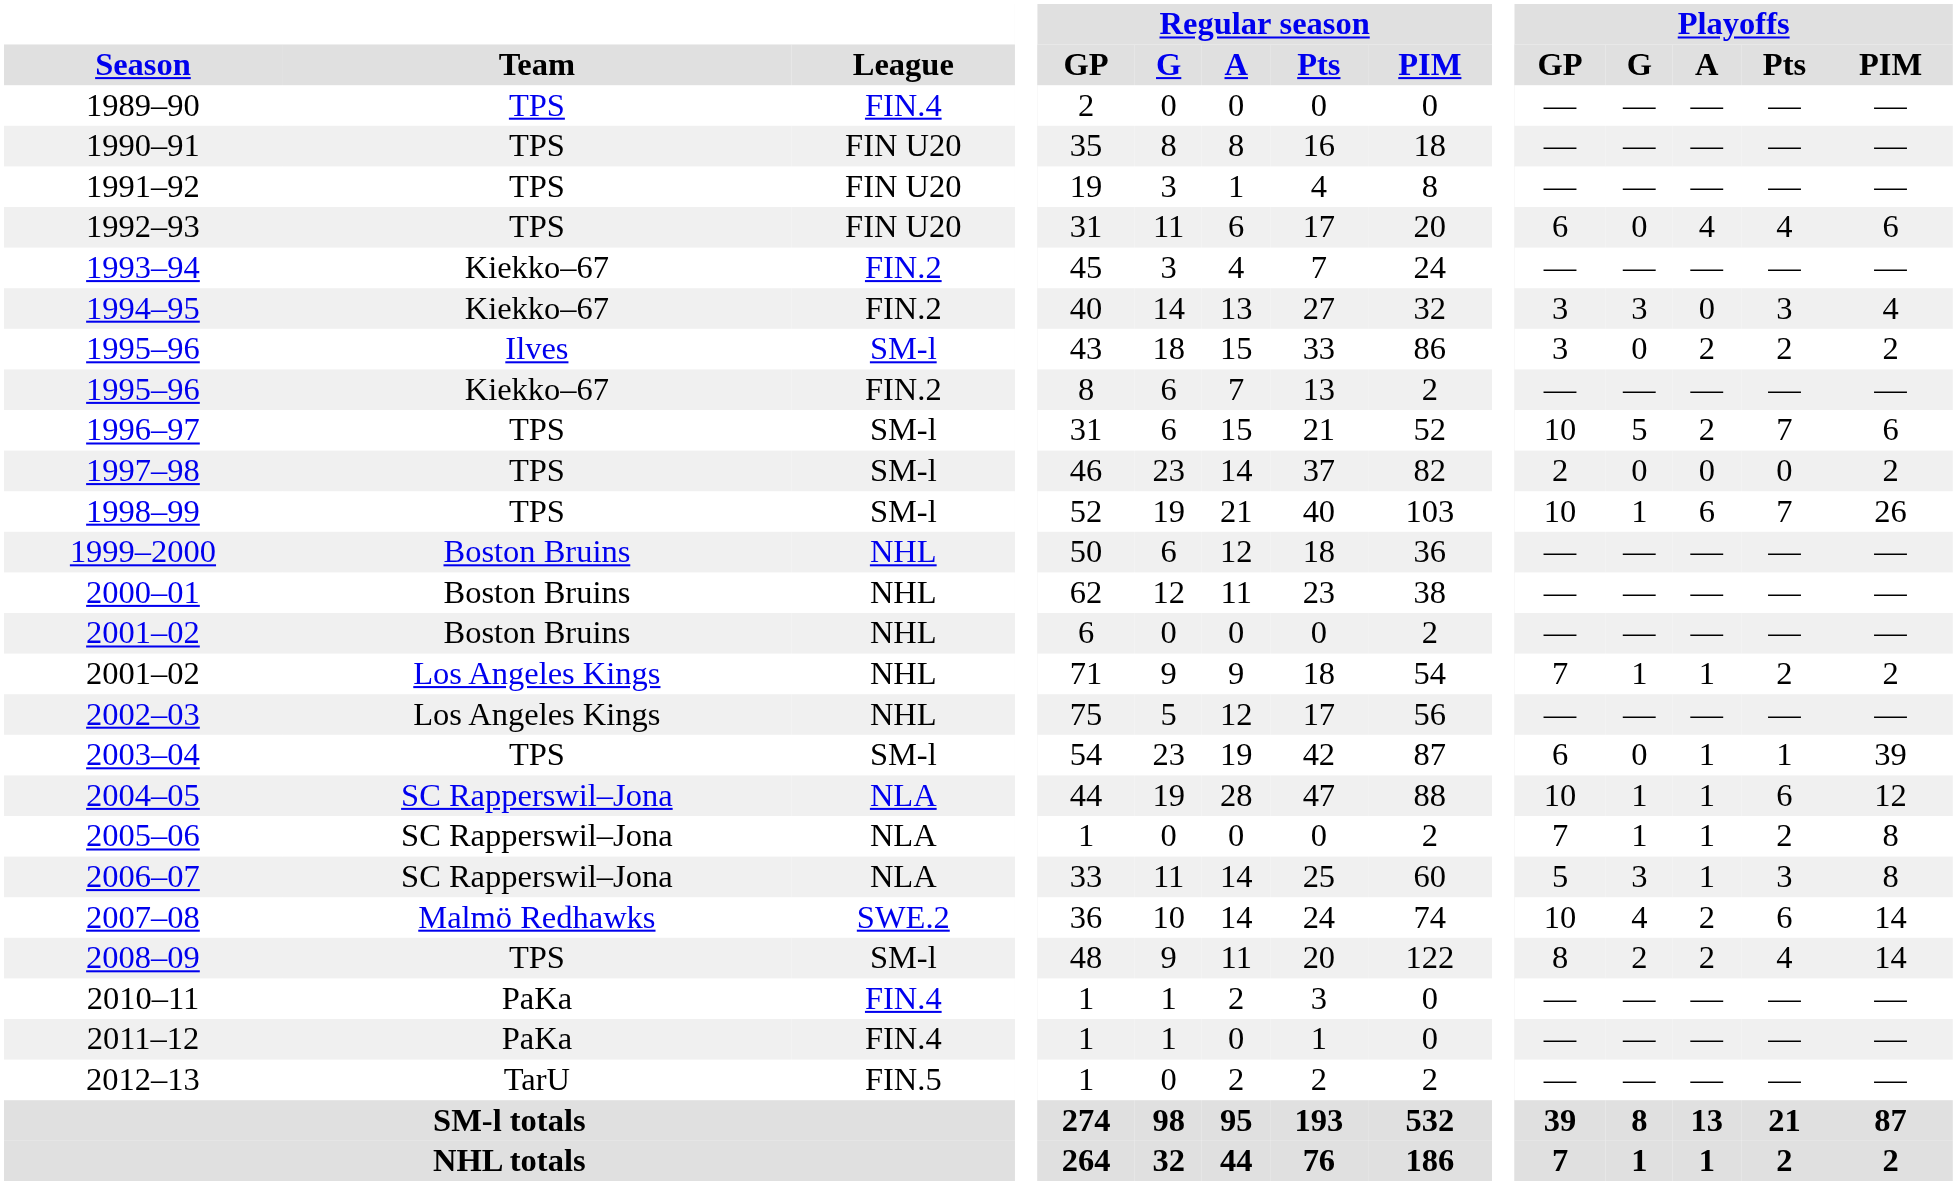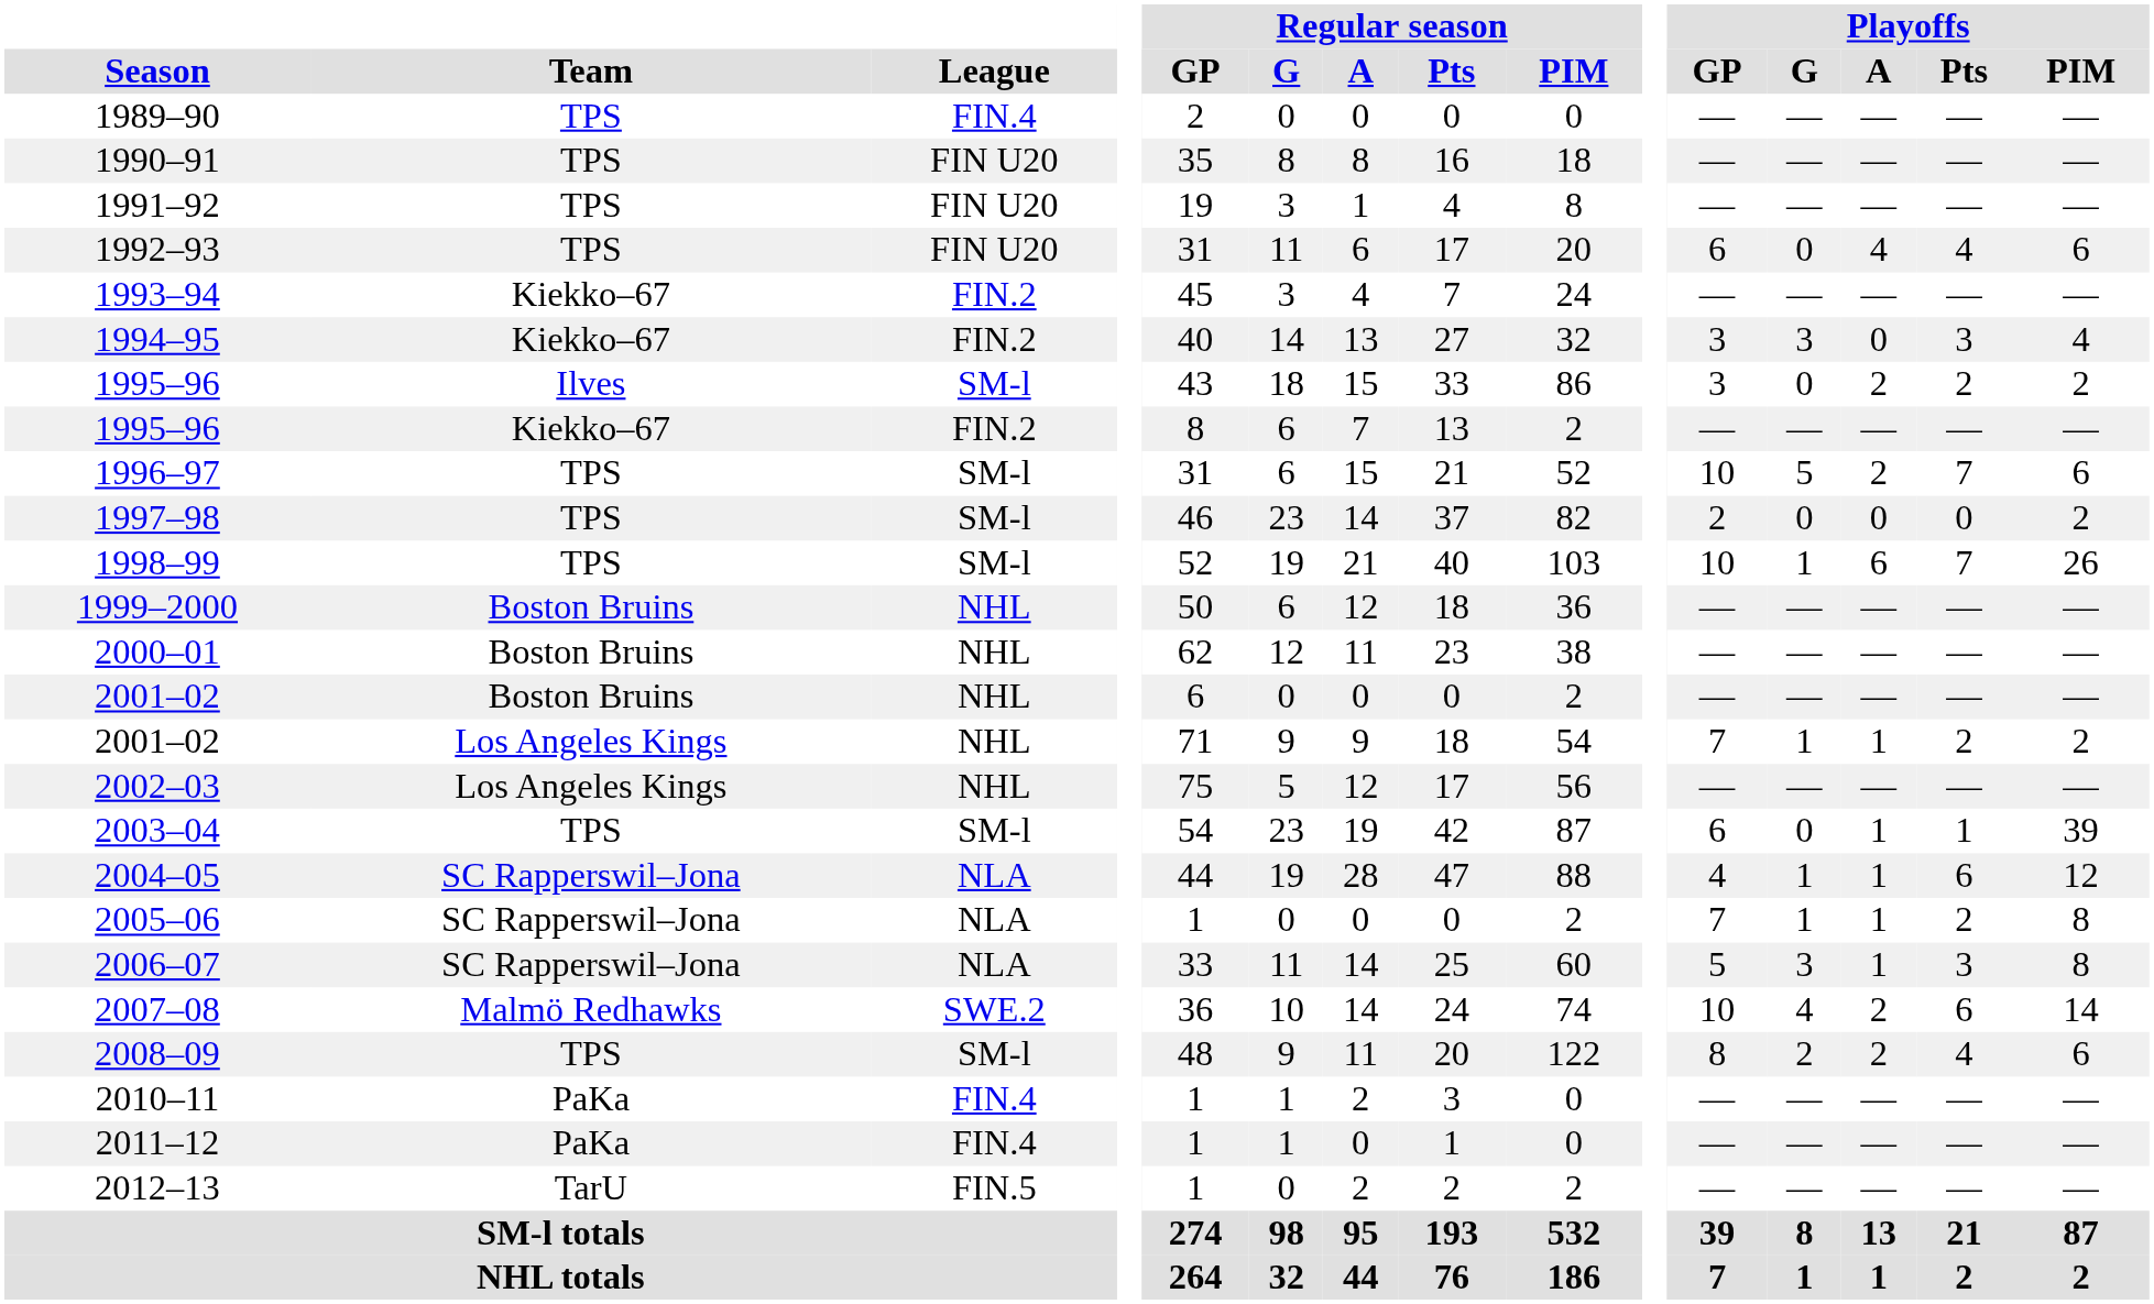2004–05 | Playoffs / GP: 10 -> 4
2008–09 | Playoffs / PIM: 14 -> 6
